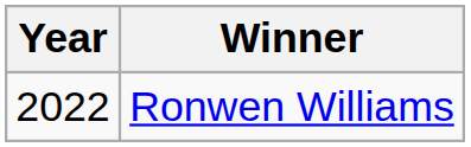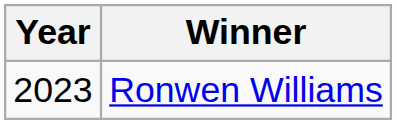Ronwen Williams | Year: 2022 -> 2023
